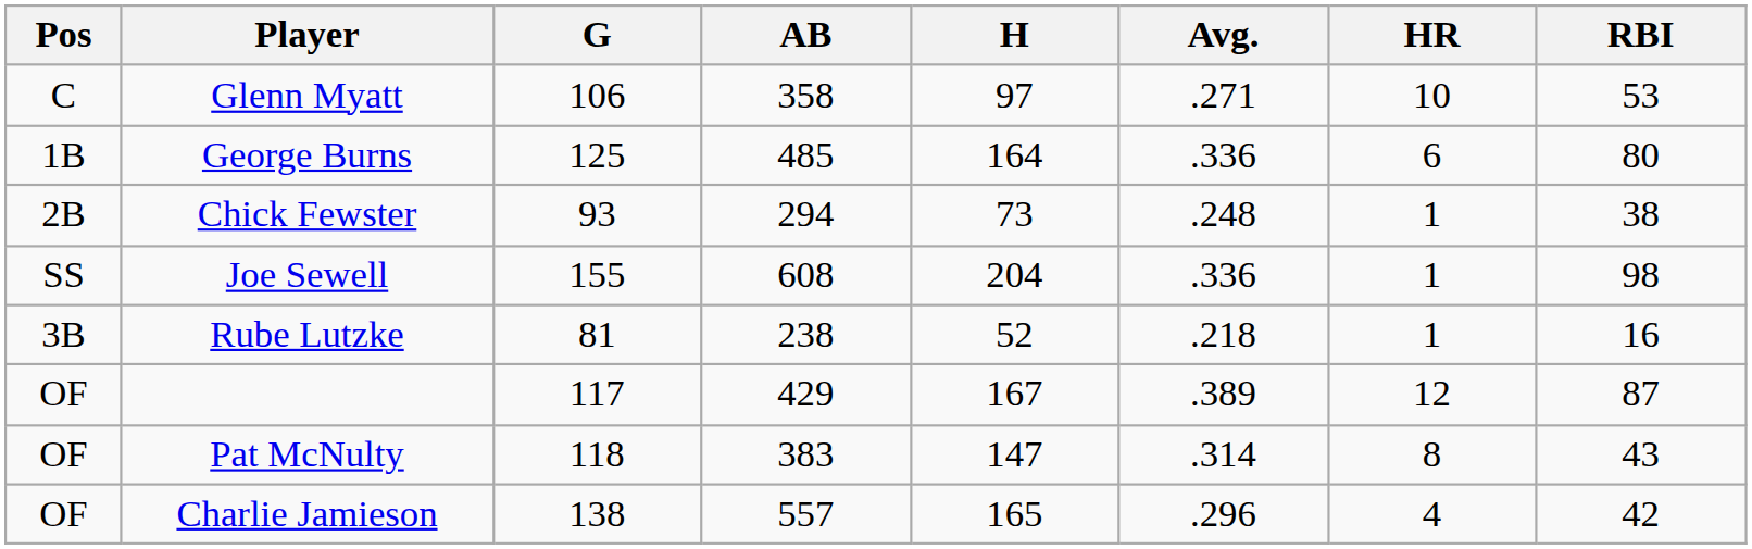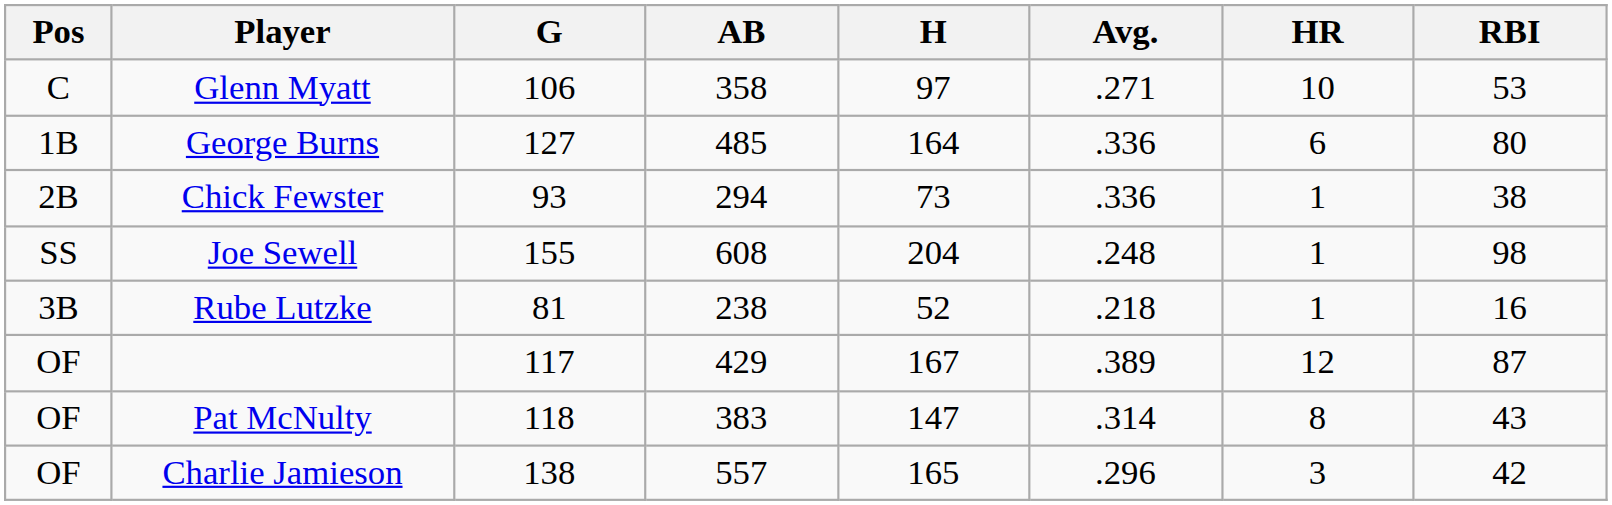George Burns | G: 125 -> 127
Chick Fewster | Avg.: .248 -> .336
Joe Sewell | Avg.: .336 -> .248
Charlie Jamieson | HR: 4 -> 3
